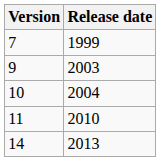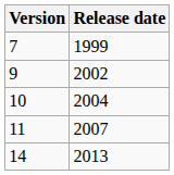9 | Release date: 2003 -> 2002
11 | Release date: 2010 -> 2007
